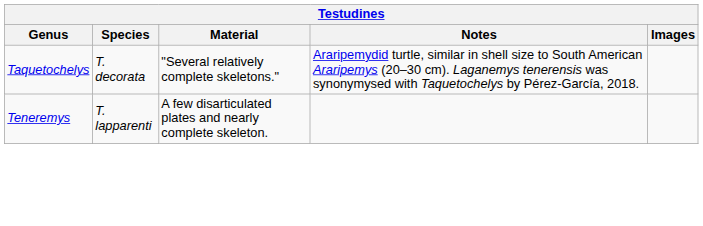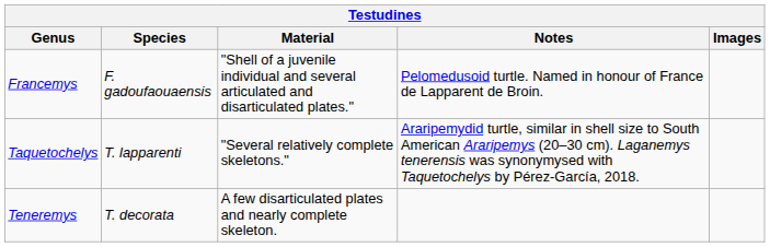+ row: Francemys | F. gadoufaouaensis | "Shell of a juvenile individual and several articulated and disarticulated plates." | Pelomedusoid turtle. Named in honour of France de Lapparent de Broin.
Taquetochelys | Species: T. decorata -> T. lapparenti
Teneremys | Species: T. lapparenti -> T. decorata
